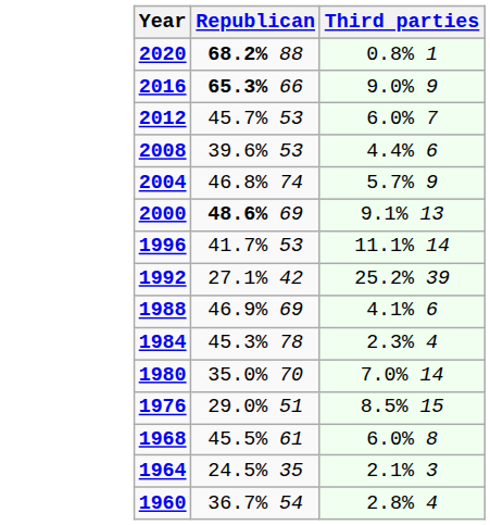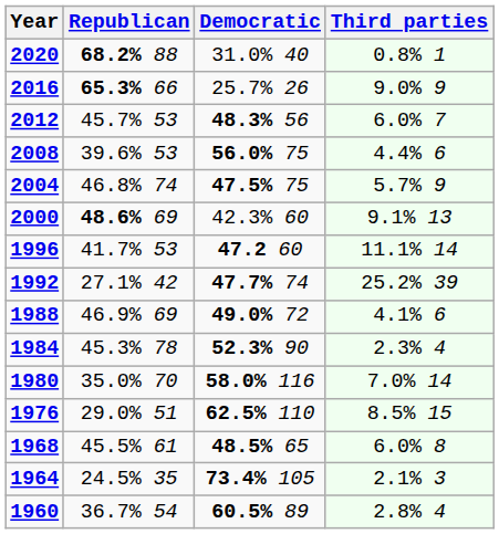+ column: Democratic | 31.0% 40 | 25.7% 26 | 48.3% 56 | 56.0% 75 | 47.5% 75 | 42.3% 60 | 47.2 60 | 47.7% 74 | 49.0% 72 | 52.3% 90 | 58.0% 116 | 62.5% 110 | 48.5% 65 | 73.4% 105 | 60.5% 89
